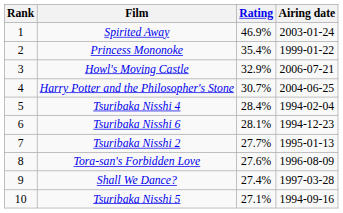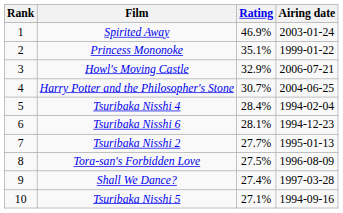Princess Mononoke | Rating: 35.4% -> 35.1%
Tora-san's Forbidden Love | Rating: 27.6% -> 27.5%
